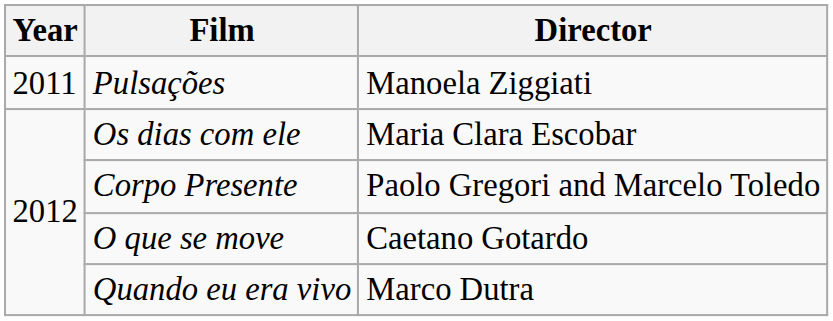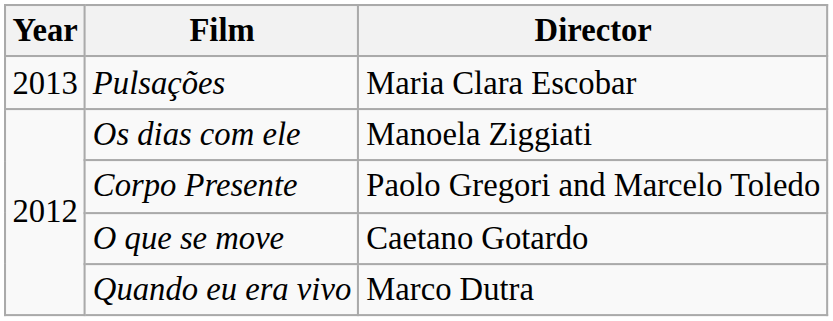Pulsações | Year: 2011 -> 2013
Pulsações | Director: Manoela Ziggiati -> Maria Clara Escobar
Os dias com ele | Director: Maria Clara Escobar -> Manoela Ziggiati
